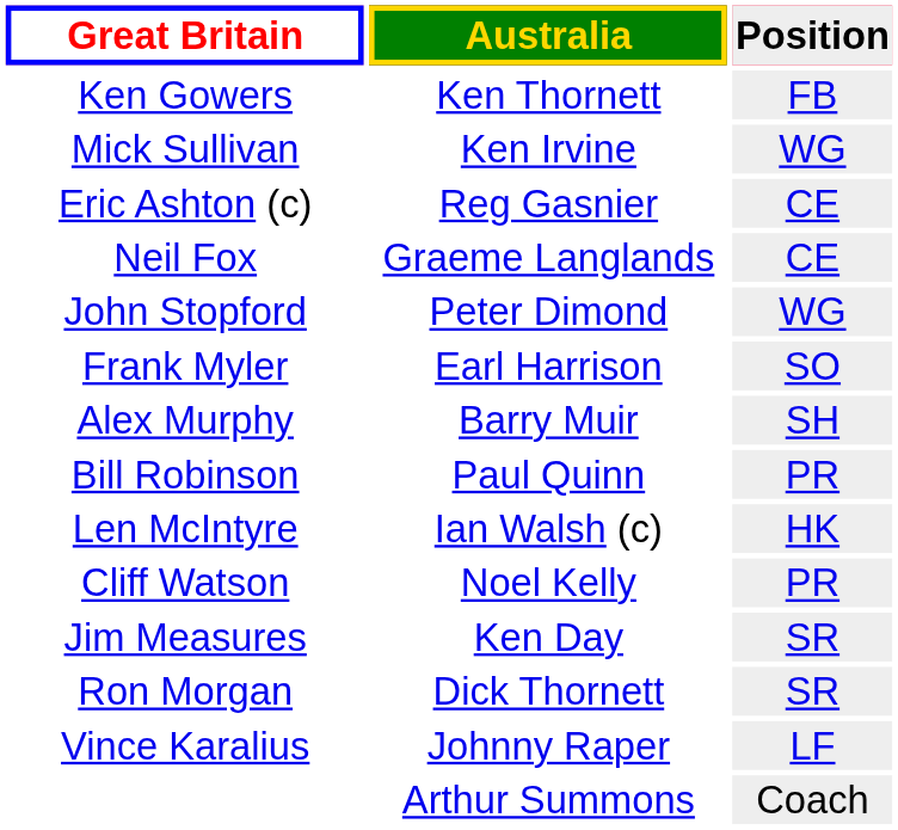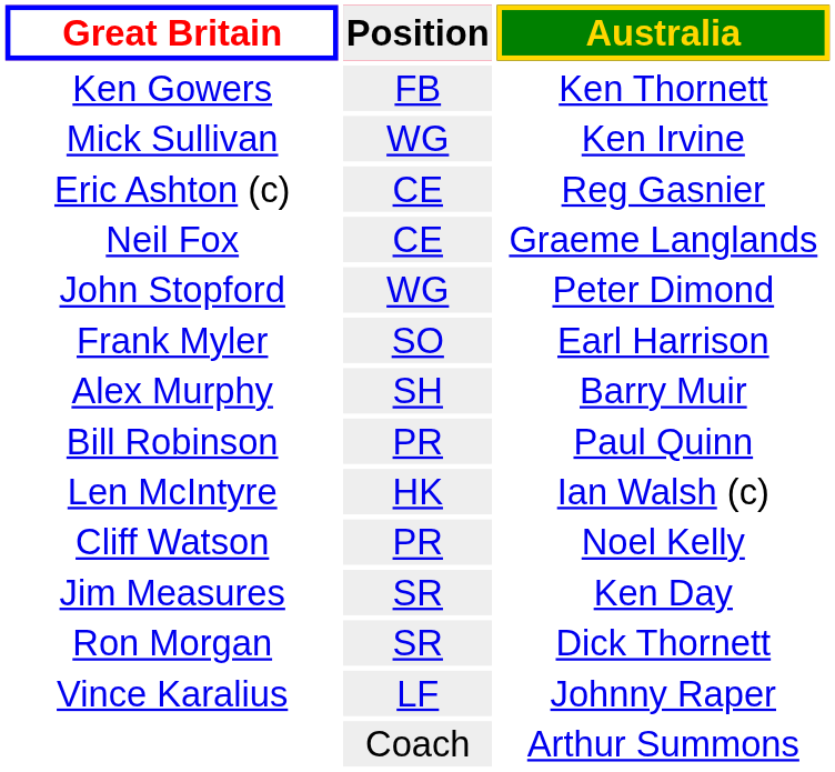columns swapped: Position <-> Australia
